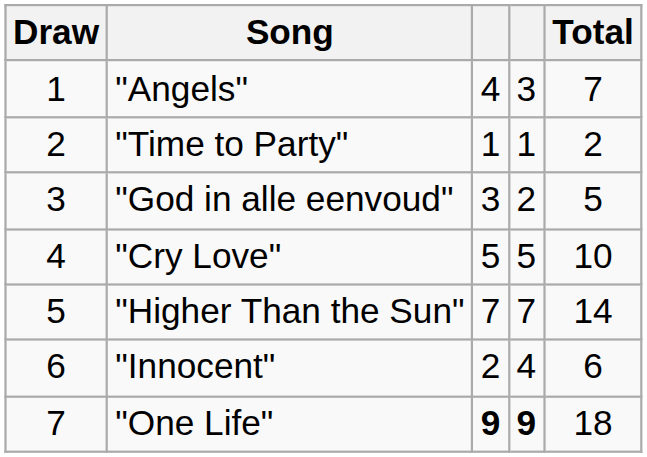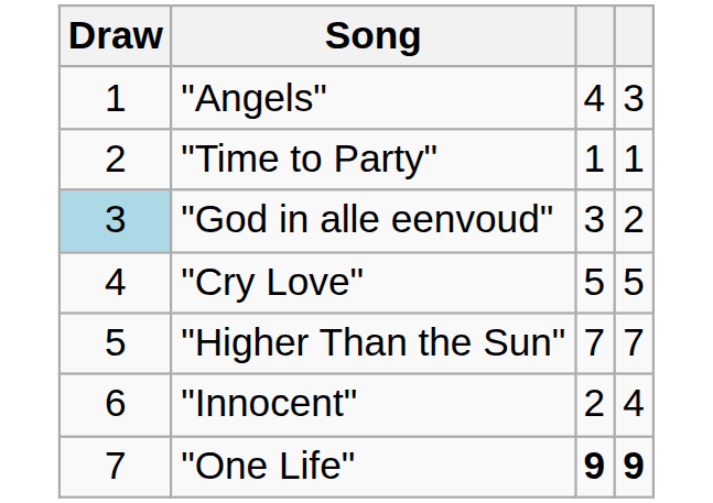- column: Total | 7 | 2 | 5 | 10 | 14 | 6 | 18
"God in alle eenvoud" | Draw: no background -> lightblue background
